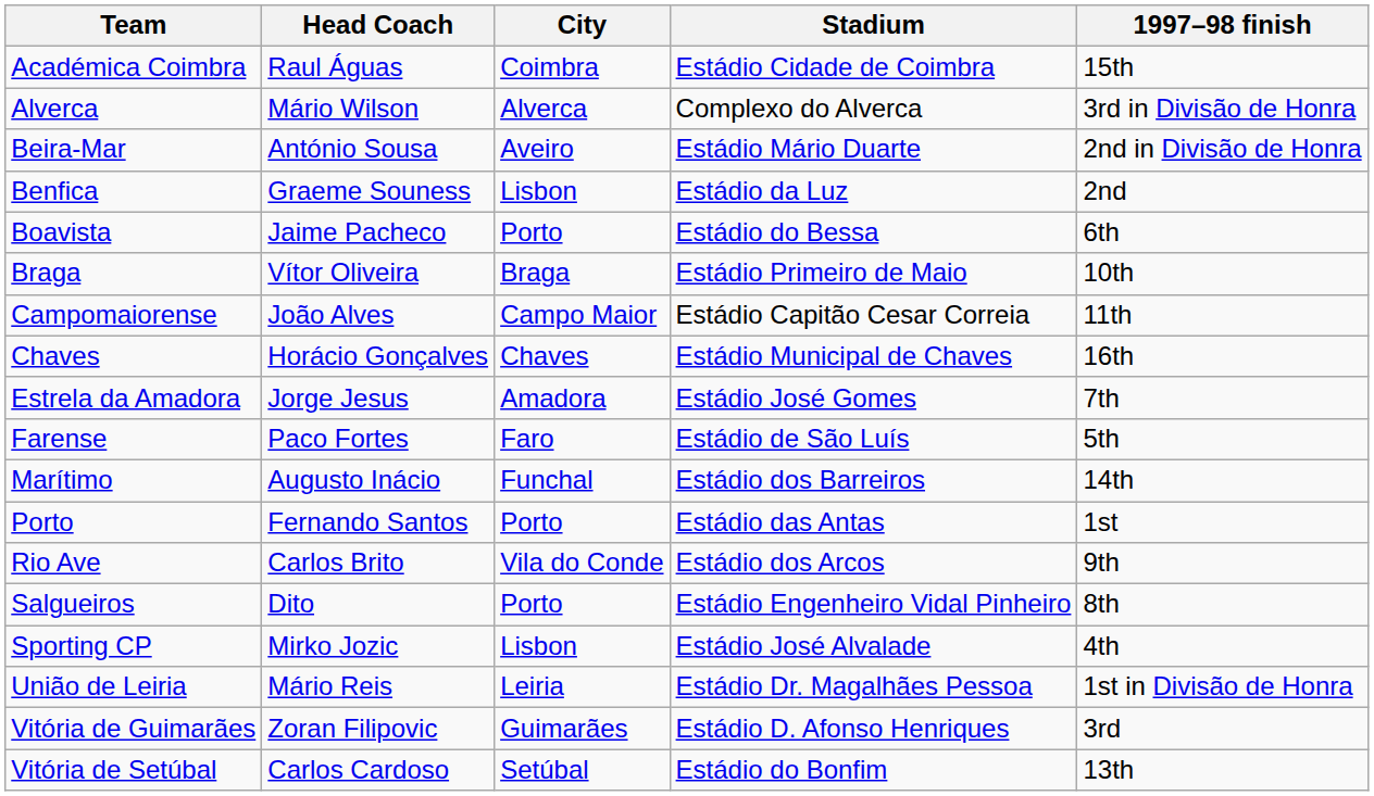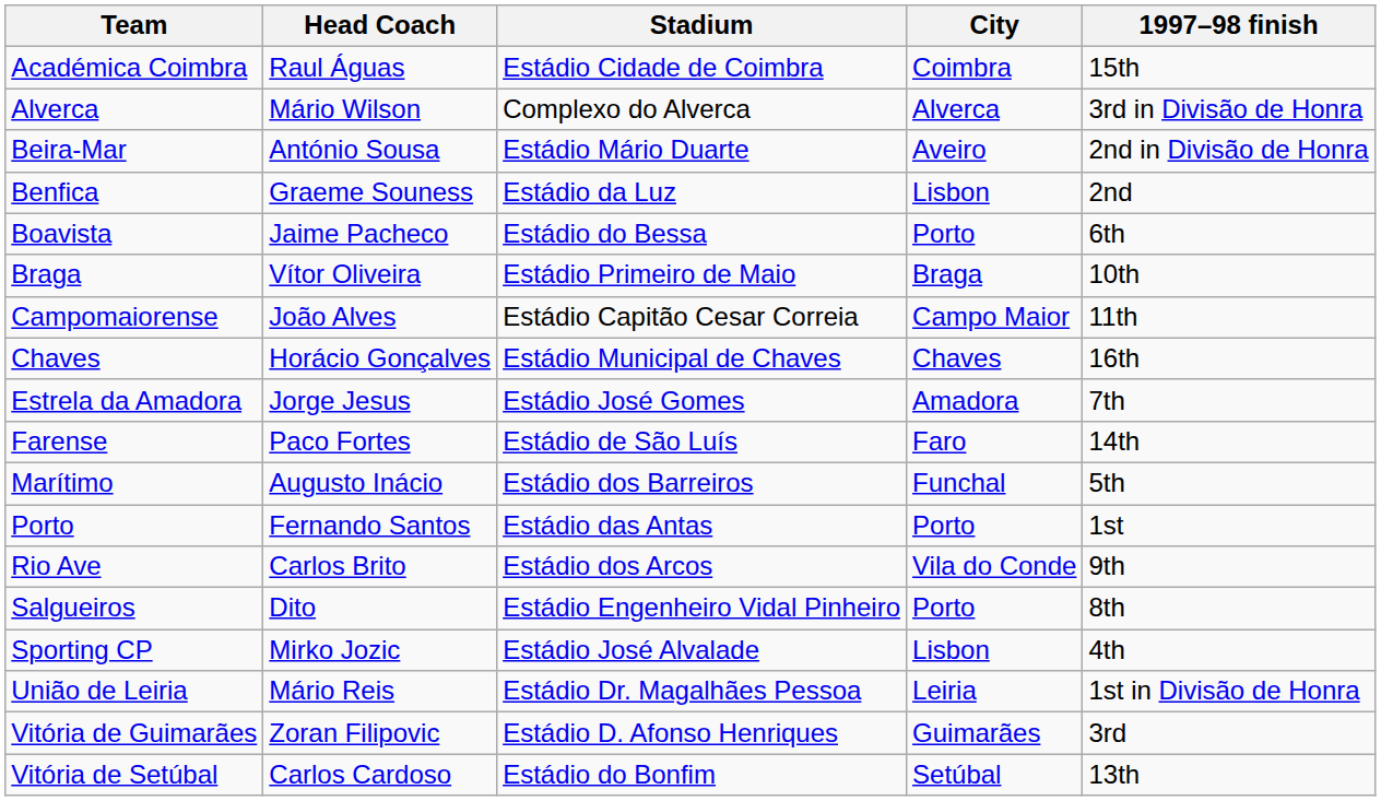columns swapped: City <-> Stadium
Farense | 1997–98 finish: 5th -> 14th
Marítimo | 1997–98 finish: 14th -> 5th
